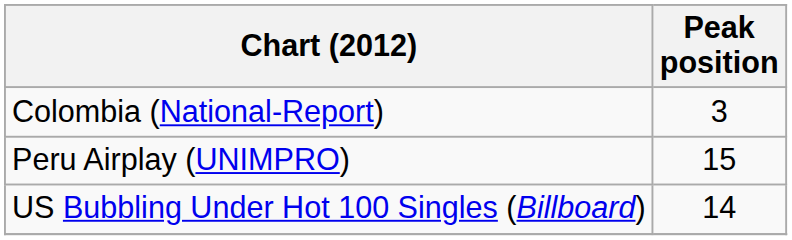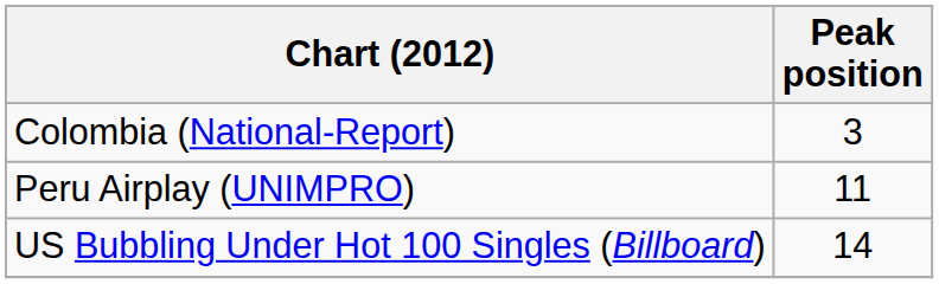Peru Airplay (UNIMPRO) | Peak position: 15 -> 11
